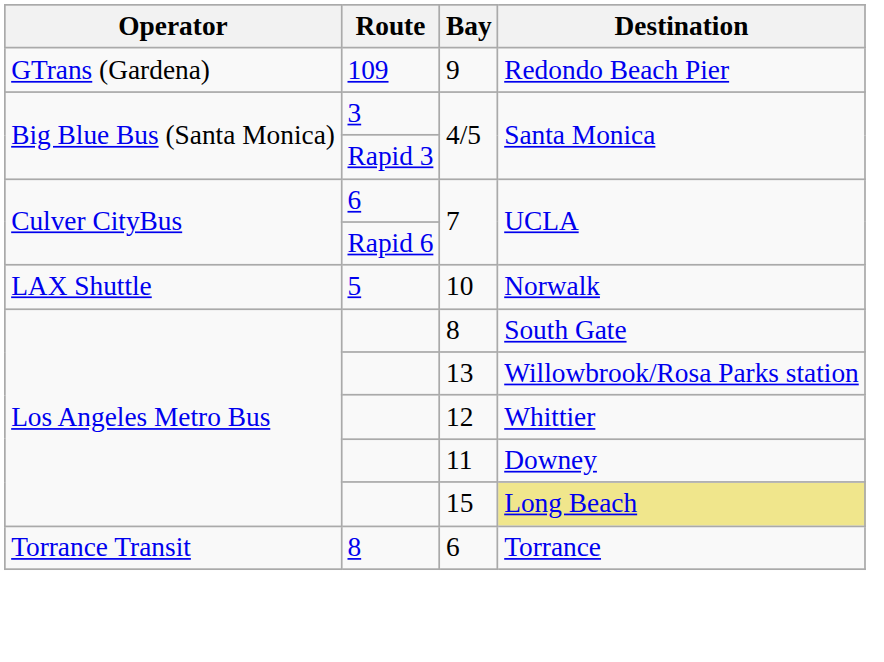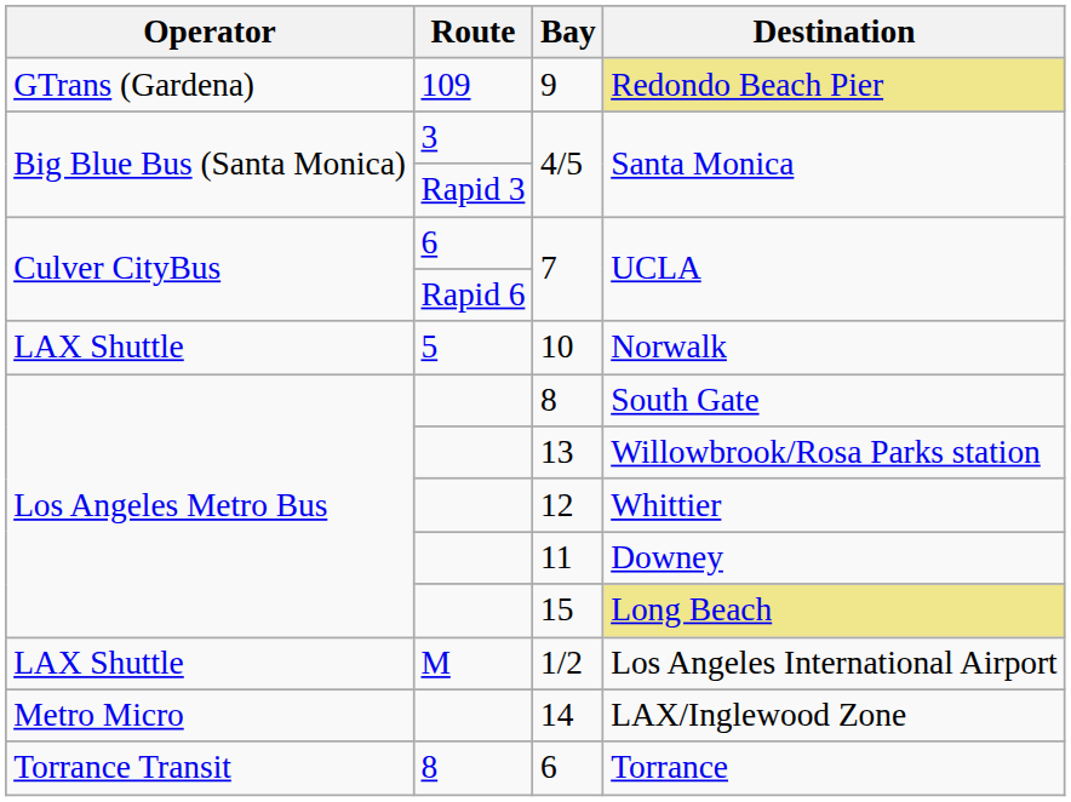9 | Destination: no background -> khaki background
+ row: LAX Shuttle | M | 1/2 | Los Angeles International Airport
+ row: Metro Micro | 14 | LAX/Inglewood Zone
